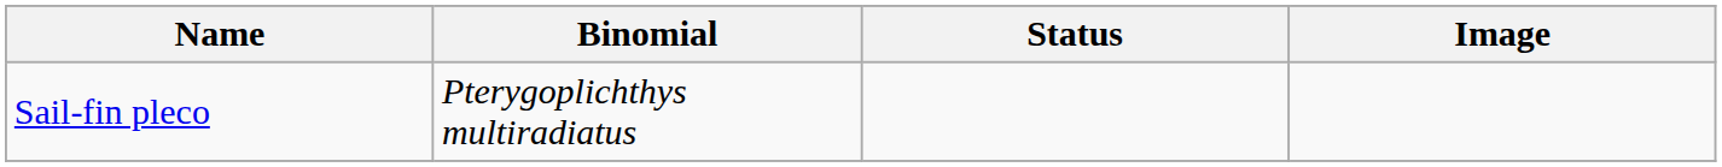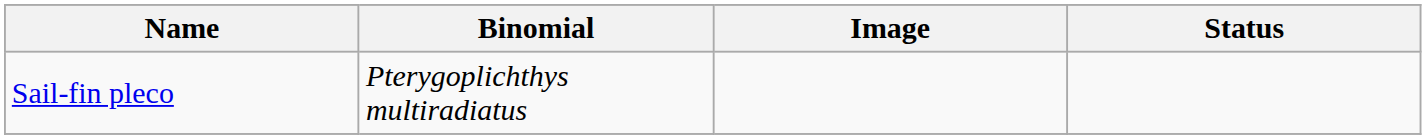columns swapped: Status <-> Image
